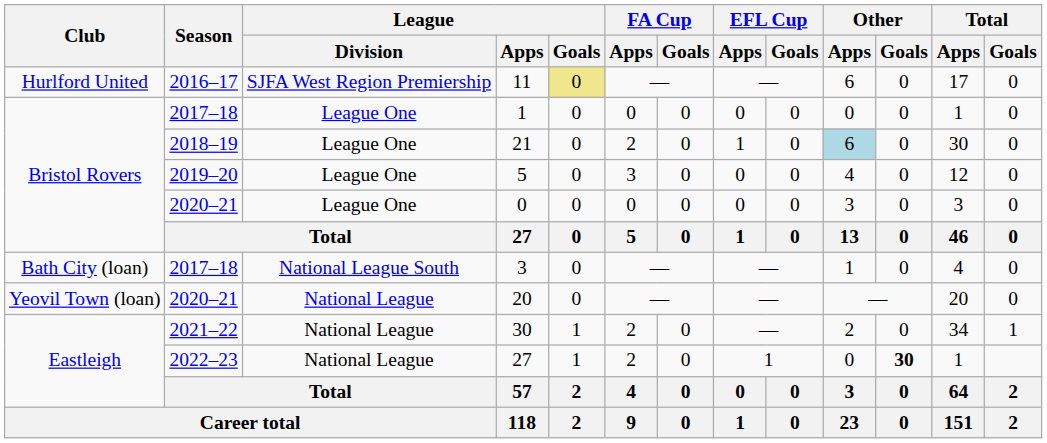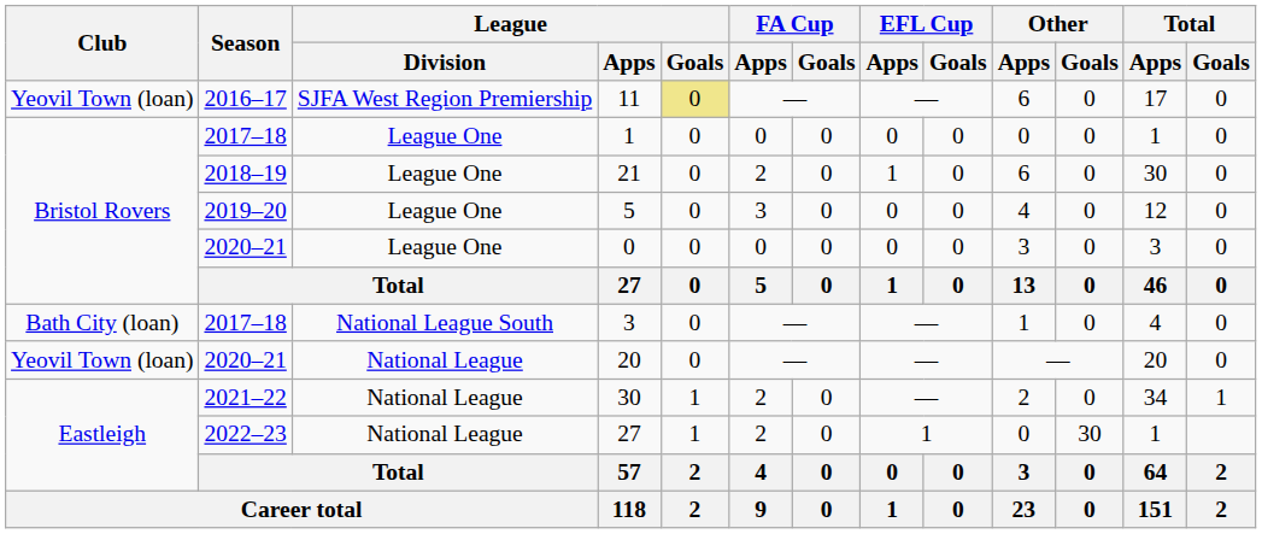11 | Club: Hurlford United -> Yeovil Town (loan)
21 | Other / Apps: lightblue background -> no background
2022–23 / 27 | Other / Goals: bold -> normal
